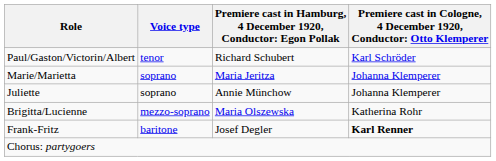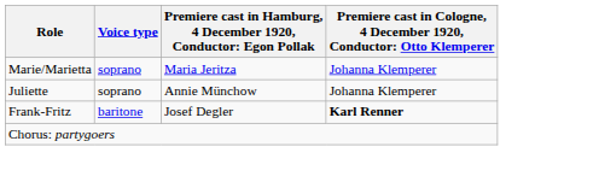- row: Paul/Gaston/Victorin/Albert | tenor | Richard Schubert | Karl Schröder
- row: Brigitta/Lucienne | mezzo-soprano | Maria Olszewska | Katherina Rohr
